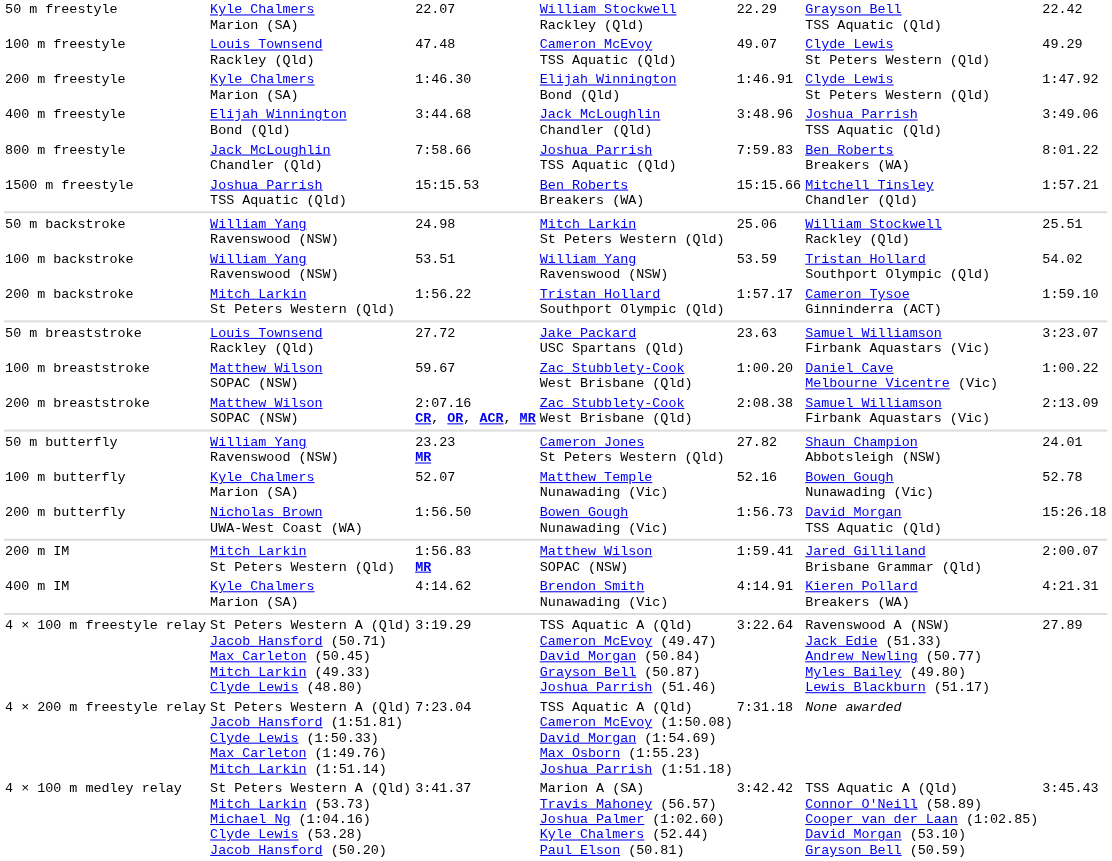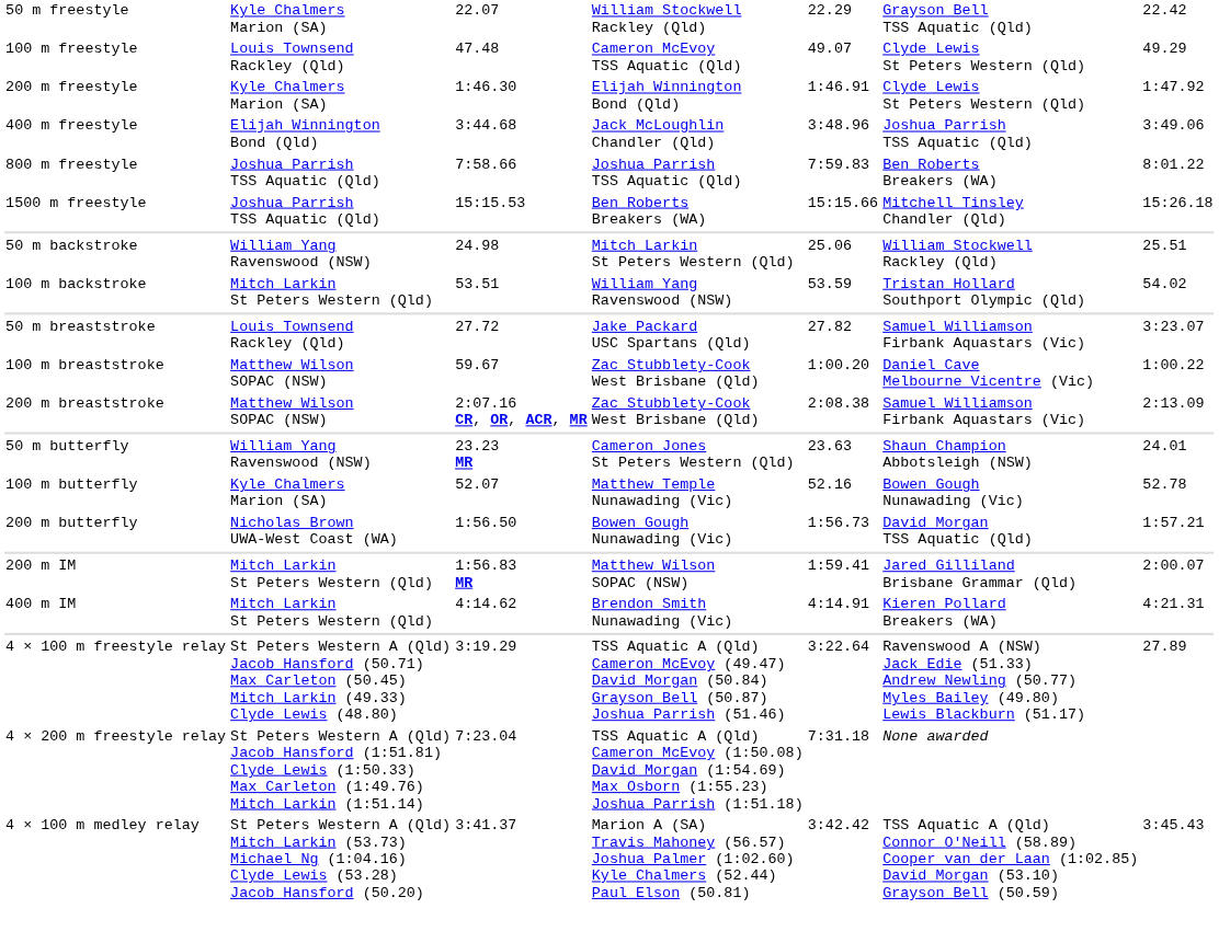800 m freestyle | column 2: Jack McLoughlin Chandler (Qld) -> Joshua Parrish TSS Aquatic (Qld)
1500 m freestyle | column 7: 1:57.21 -> 15:26.18
100 m backstroke | column 2: William Yang Ravenswood (NSW) -> Mitch Larkin St Peters Western (Qld)
- row: 200 m backstroke | Mitch Larkin St Peters Western (Qld) | 1:56.22 | Tristan Hollard Southport Olympic (Qld) | 1:57.17 | Cameron Tysoe Ginninderra (ACT) | 1:59.10
50 m breaststroke | column 5: 23.63 -> 27.82
50 m butterfly | column 5: 27.82 -> 23.63
200 m butterfly | column 7: 15:26.18 -> 1:57.21
400 m IM | column 2: Kyle Chalmers Marion (SA) -> Mitch Larkin St Peters Western (Qld)
